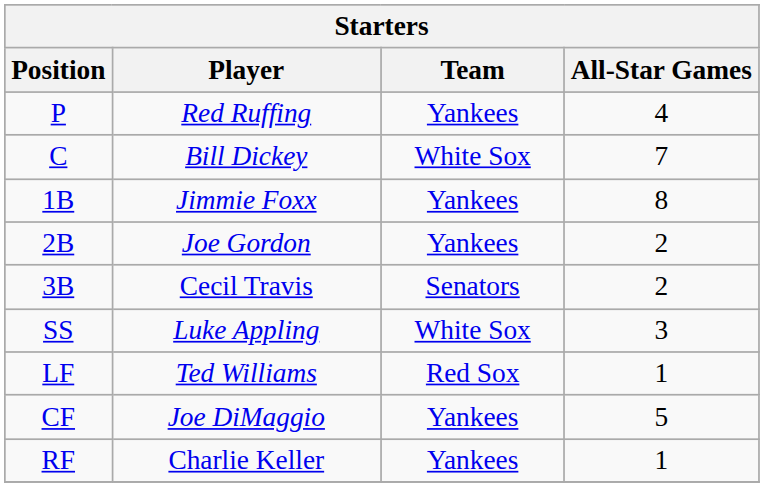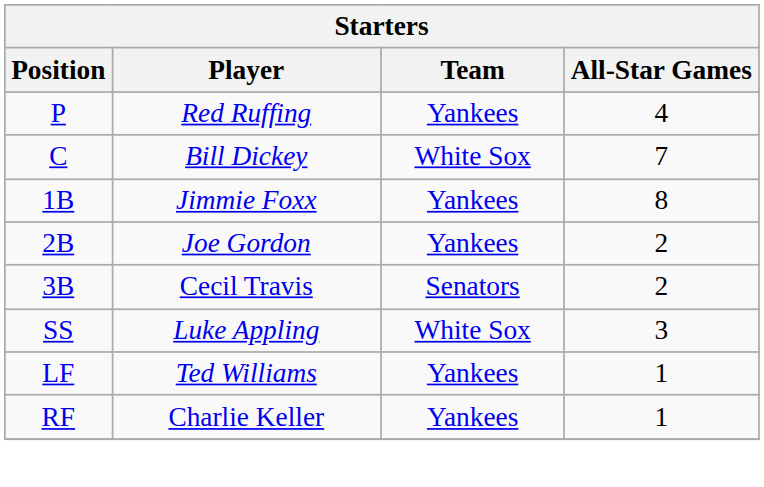Ted Williams | Team: Red Sox -> Yankees
- row: CF | Joe DiMaggio | Yankees | 5
